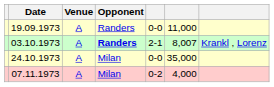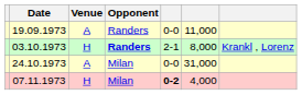03.10.1973 | Venue: A -> H
03.10.1973 | column 6: 8,007 -> 8,000
24.10.1973 | column 6: 35,000 -> 31,000
07.11.1973 | Venue: A -> H
07.11.1973 | column 5: normal -> bold
